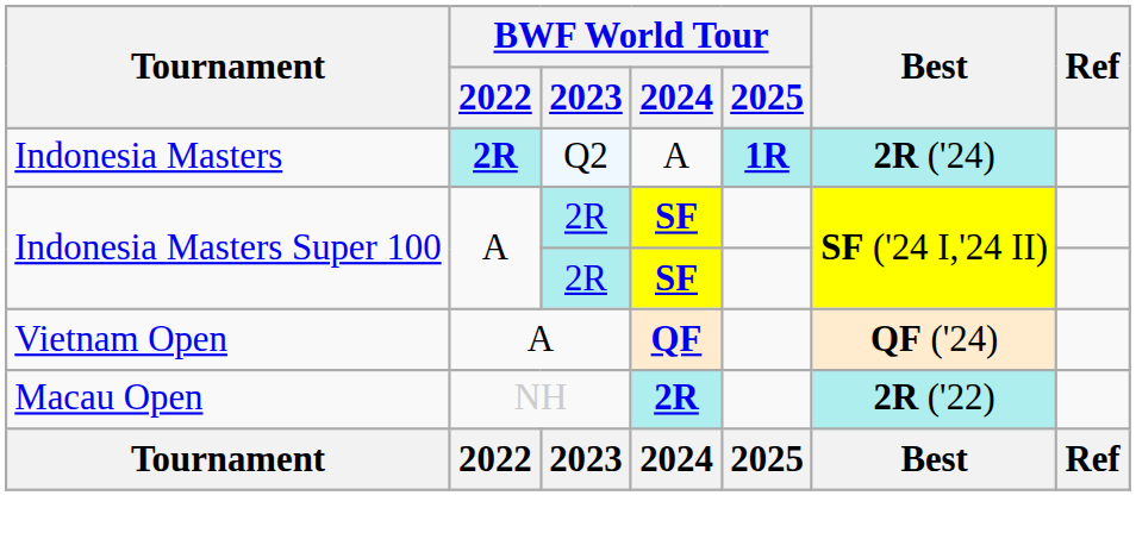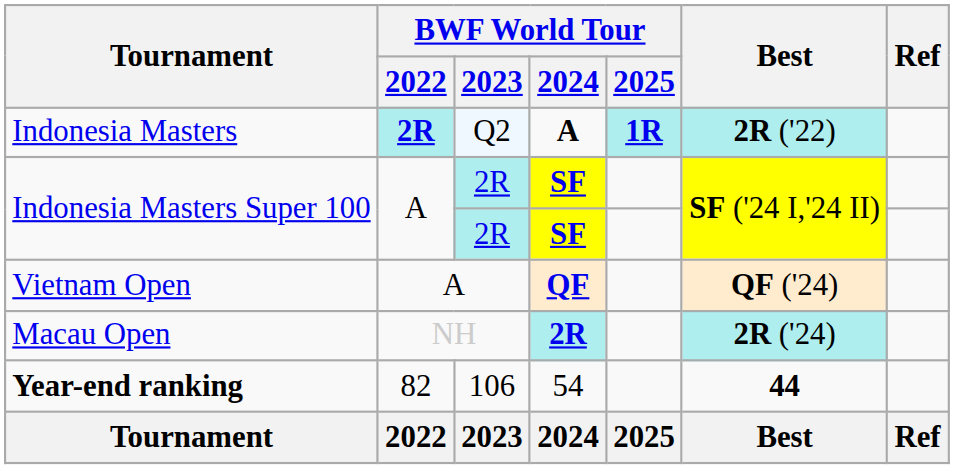Indonesia Masters | BWF World Tour / 2024: normal -> bold
Indonesia Masters | Best: 2R ('24) -> 2R ('22)
Macau Open | Best: 2R ('22) -> 2R ('24)
+ row: Year-end ranking | 82 | 106 | 54 | 44
